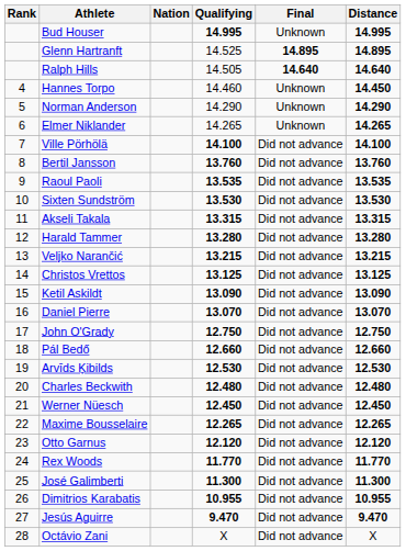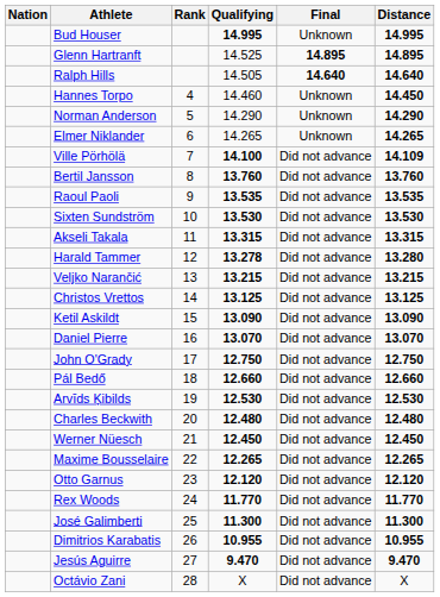columns swapped: Rank <-> Nation
Ville Pörhölä | Distance: 14.100 -> 14.109
Harald Tammer | Qualifying: 13.280 -> 13.278
